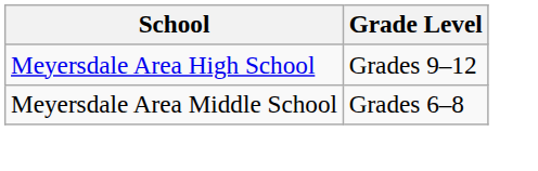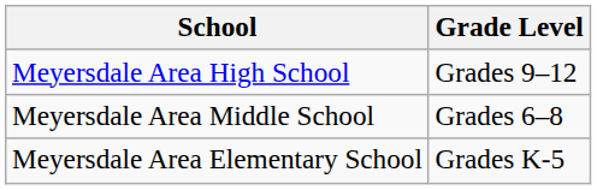+ row: Meyersdale Area Elementary School | Grades K-5
